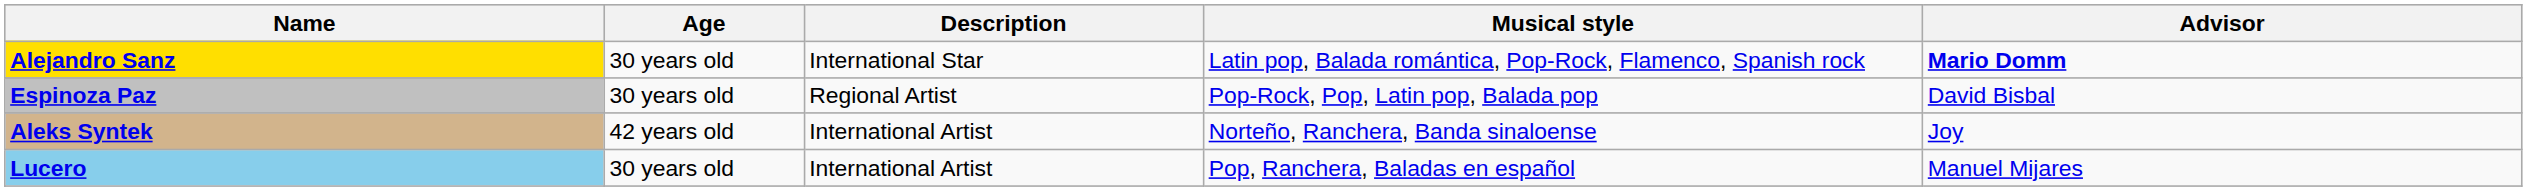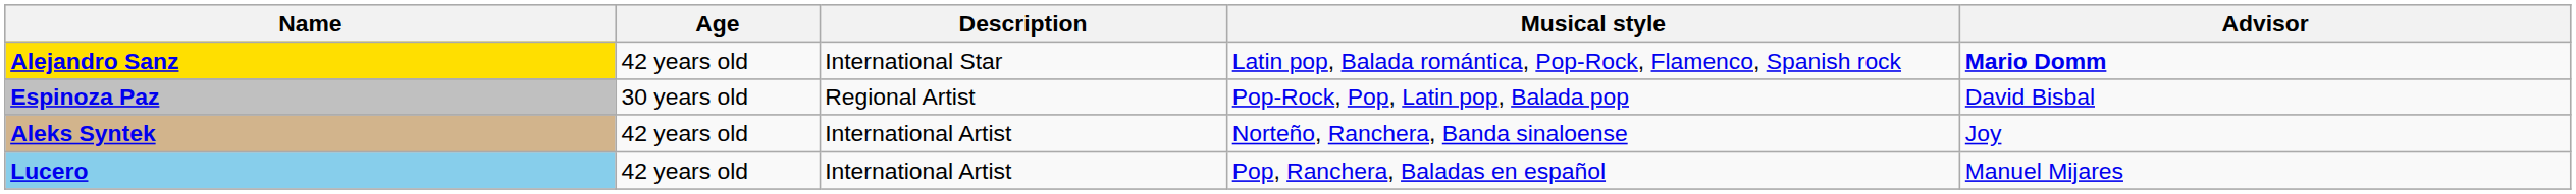Alejandro Sanz | Age: 30 years old -> 42 years old
Lucero | Age: 30 years old -> 42 years old
